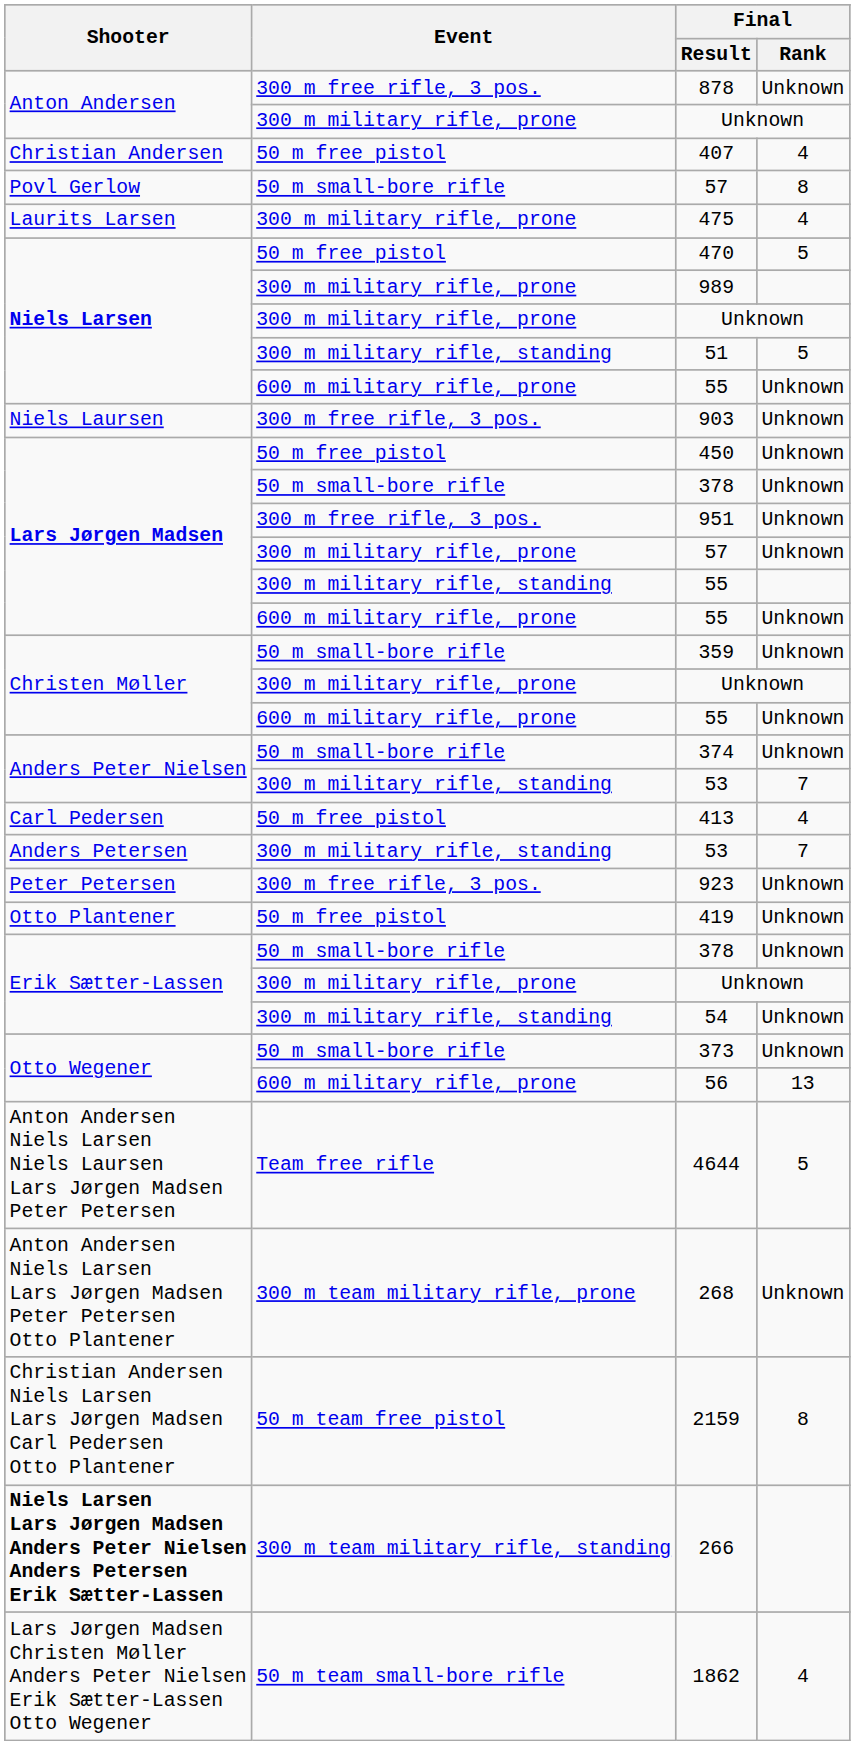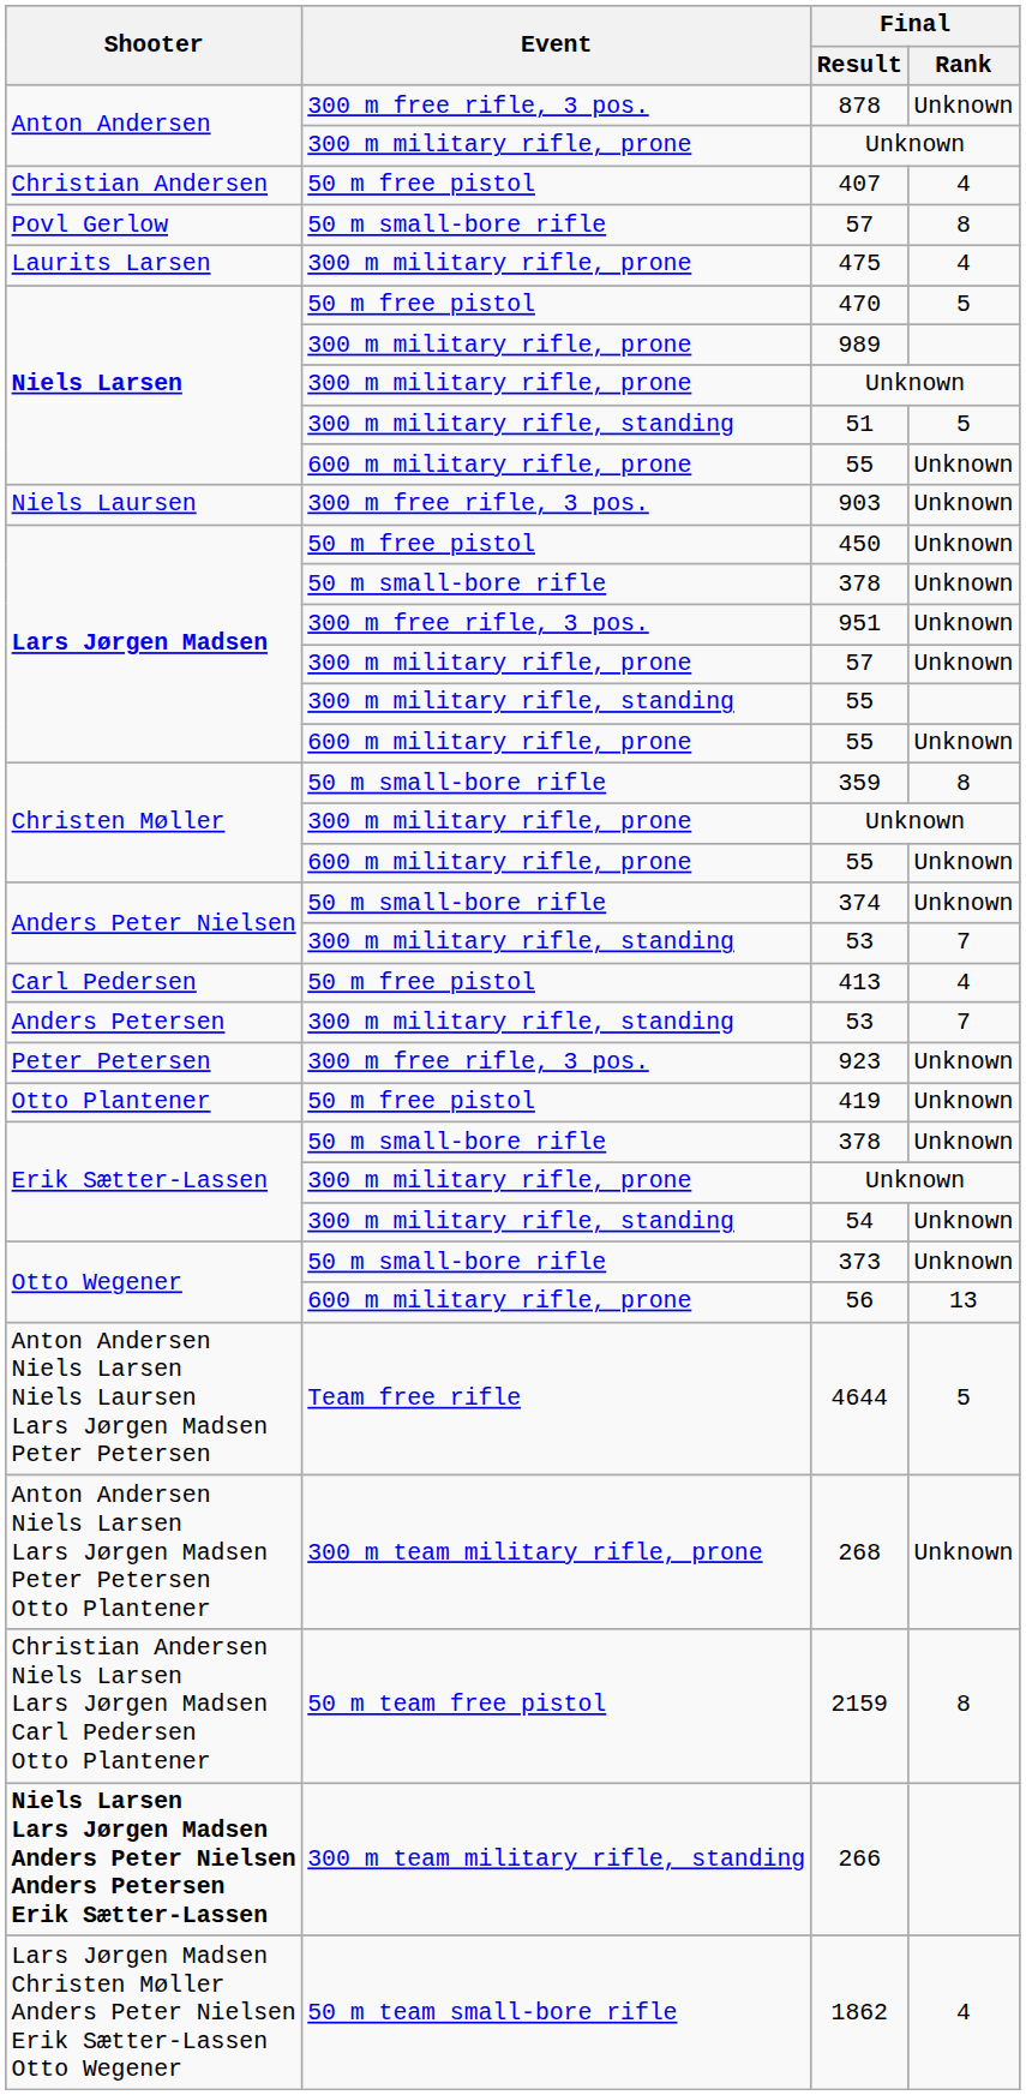359 | Final / Rank: Unknown -> 8
